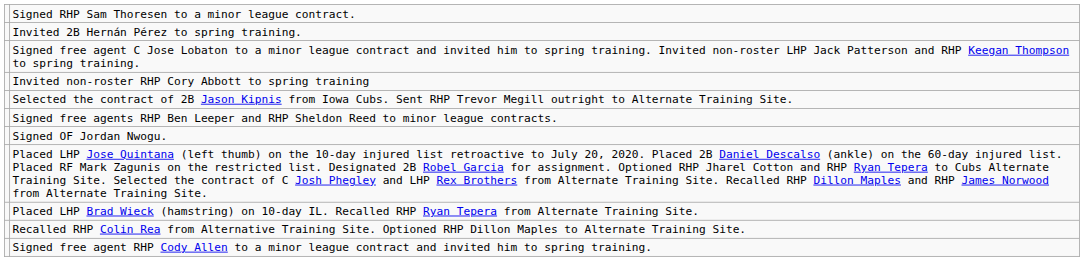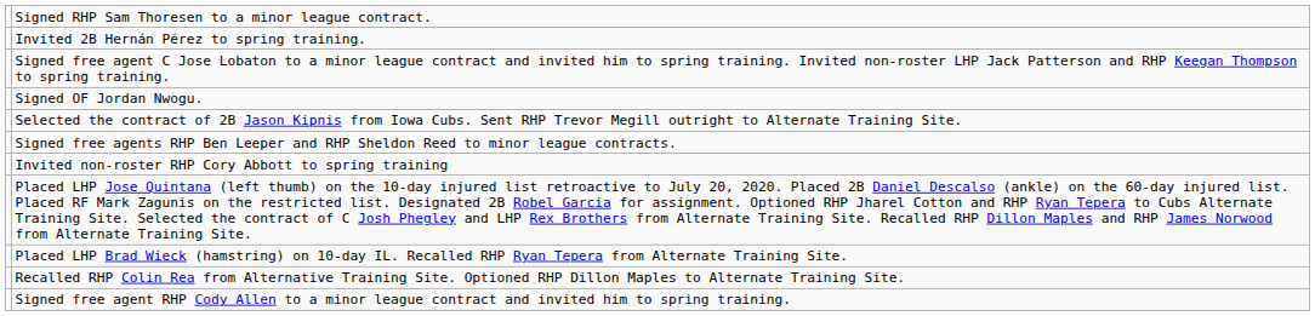rows swapped: Invited non-roster RHP Cory Abbott to spring training <-> Signed OF Jordan Nwogu.
